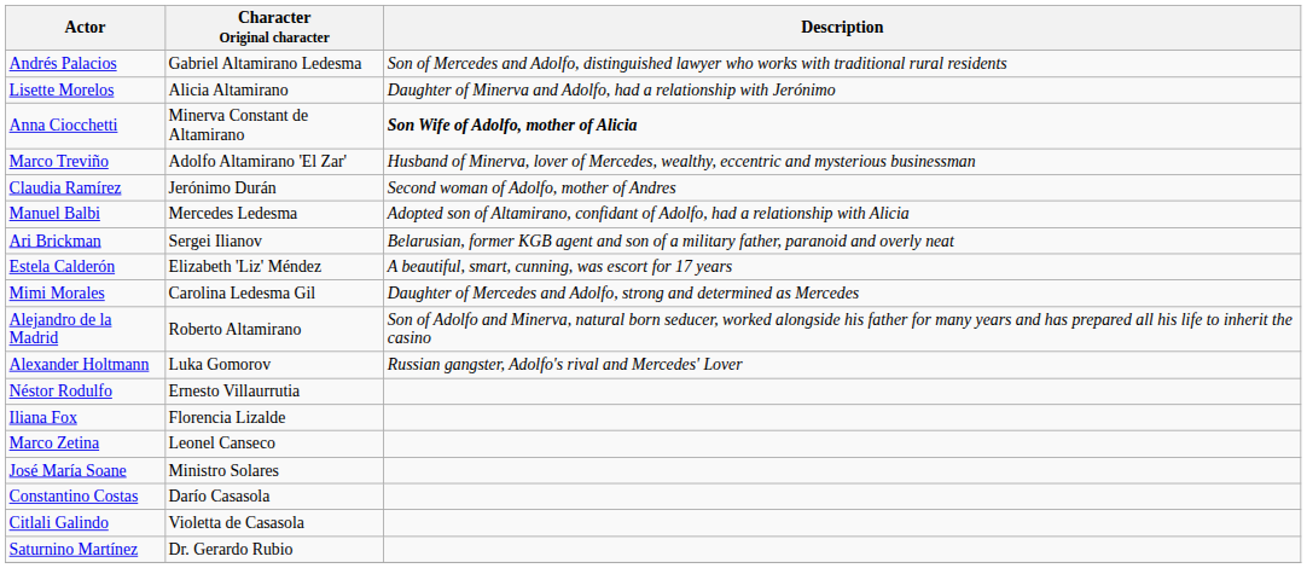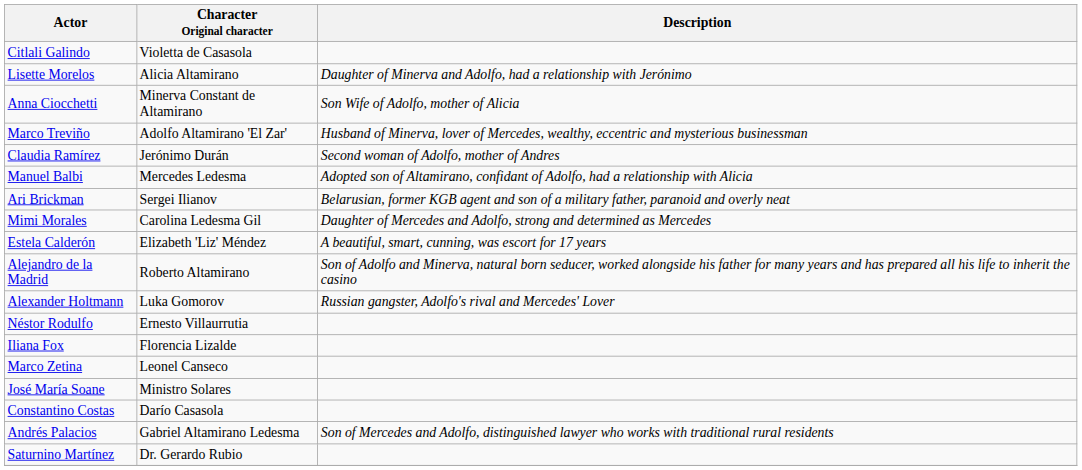rows swapped: Andrés Palacios <-> Citlali Galindo
Anna Ciocchetti | Description: bold -> normal
rows swapped: Mimi Morales <-> Estela Calderón
